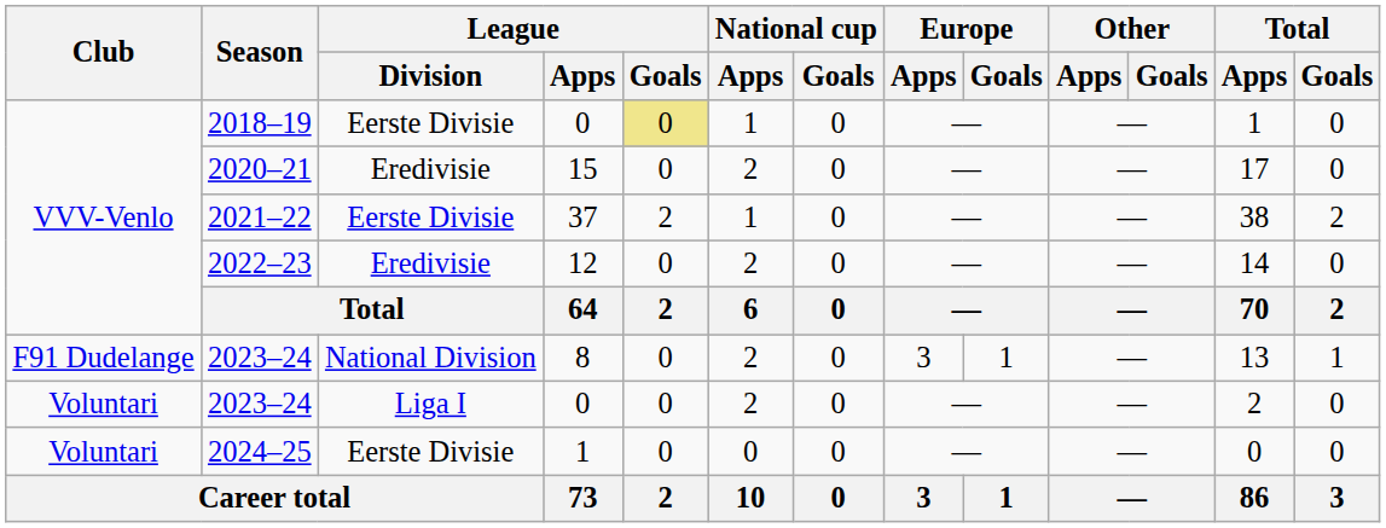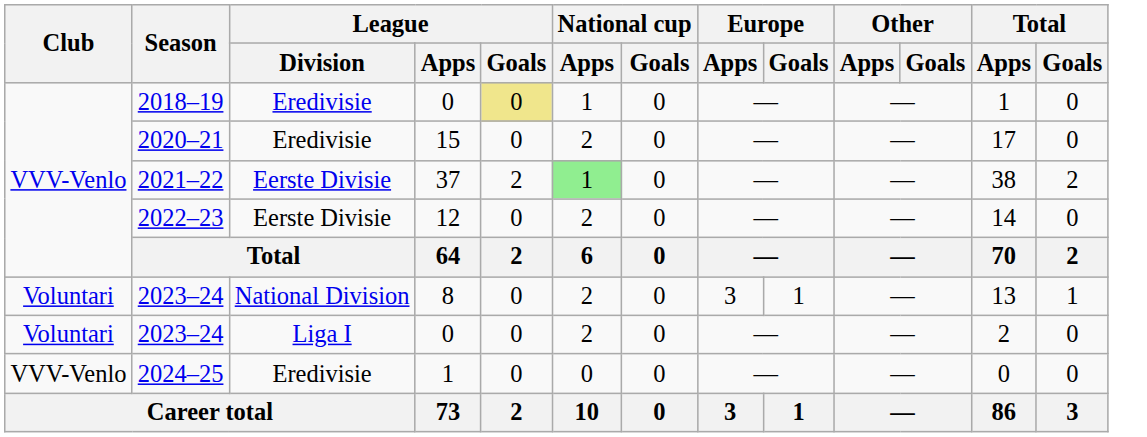2018–19 | League / Division: Eerste Divisie -> Eredivisie
2021–22 | National cup / Apps: no background -> lightgreen background
2022–23 | League / Division: Eredivisie -> Eerste Divisie
2023–24 / 8 | Club: F91 Dudelange -> Voluntari
2024–25 | Club: Voluntari -> VVV-Venlo
2024–25 | League / Division: Eerste Divisie -> Eredivisie
